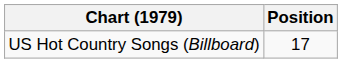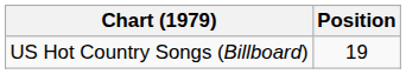US Hot Country Songs (Billboard) | Position: 17 -> 19
